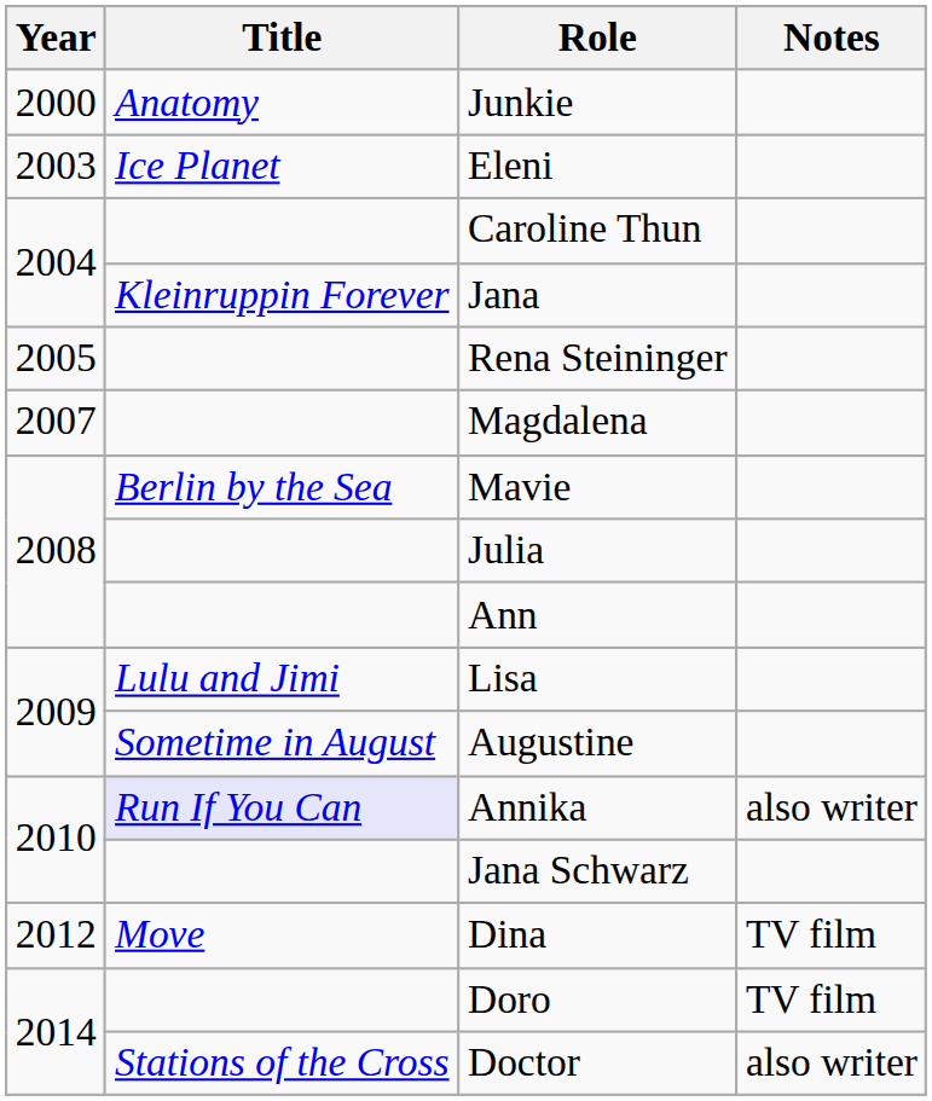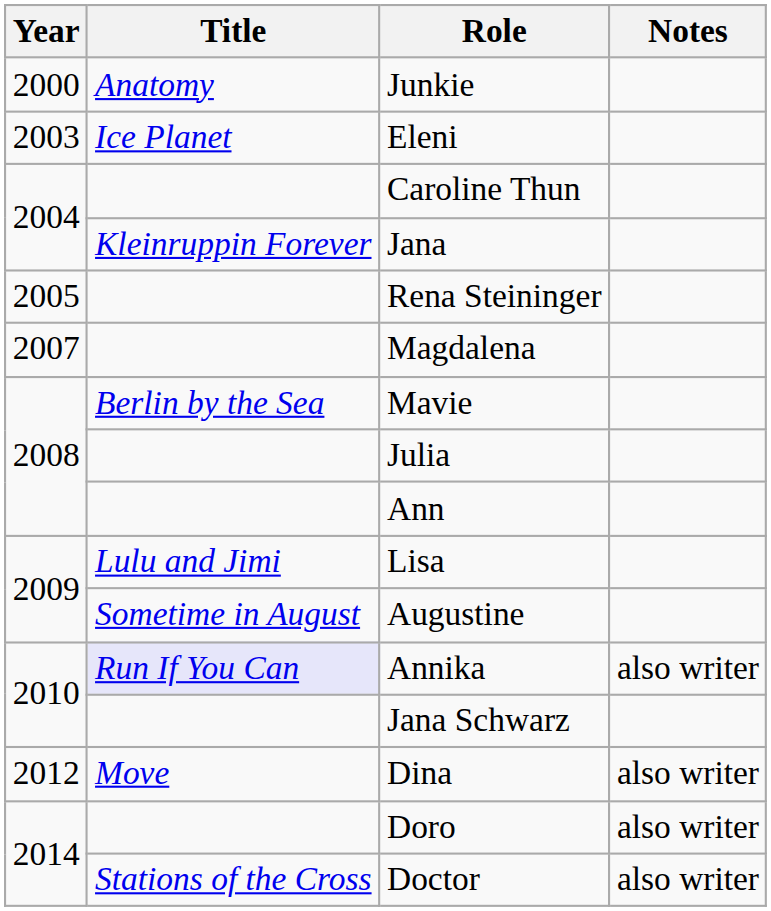Dina | Notes: TV film -> also writer
Doro | Notes: TV film -> also writer
